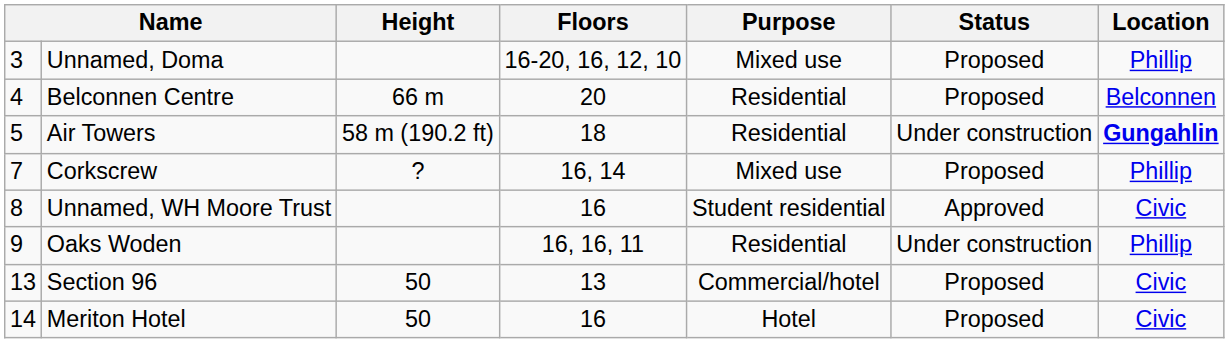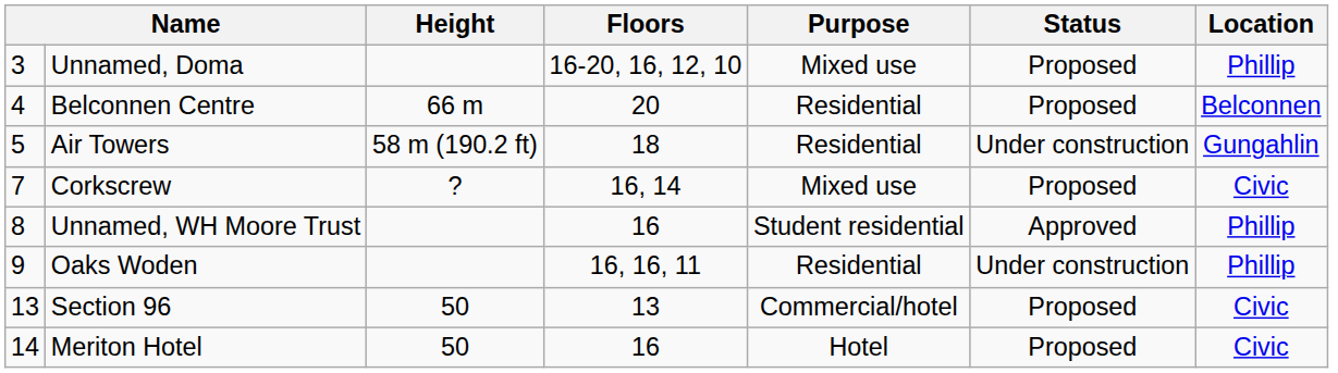Air Towers | Location: bold -> normal
Corkscrew | Location: Phillip -> Civic
Unnamed, WH Moore Trust | Location: Civic -> Phillip
